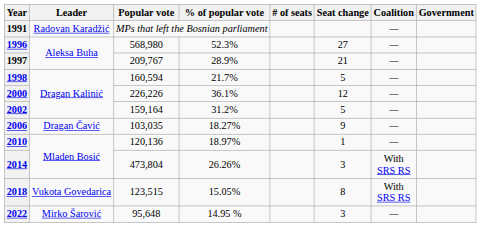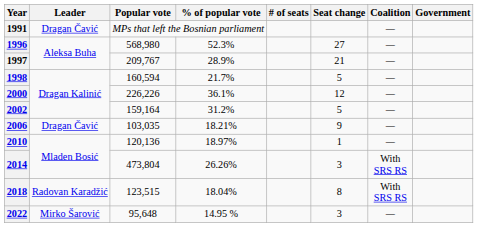1991 | Leader: Radovan Karadžić -> Dragan Čavić
2006 | % of popular vote: 18.27% -> 18.21%
2018 | Leader: Vukota Govedarica -> Radovan Karadžić
2018 | % of popular vote: 15.05% -> 18.04%
